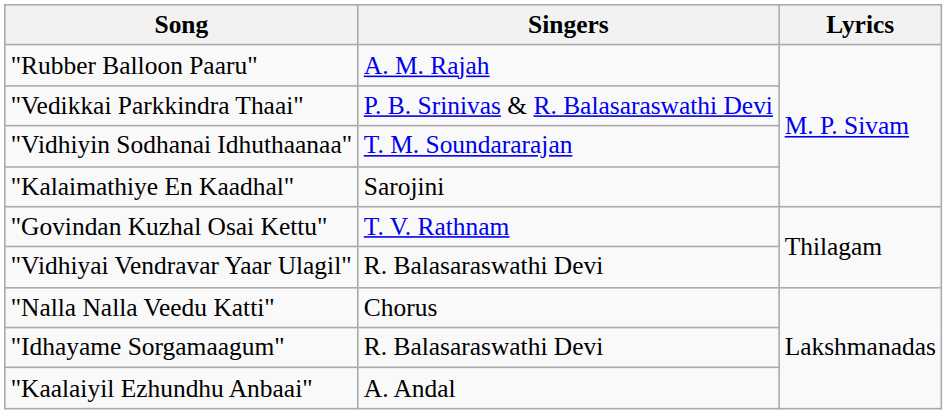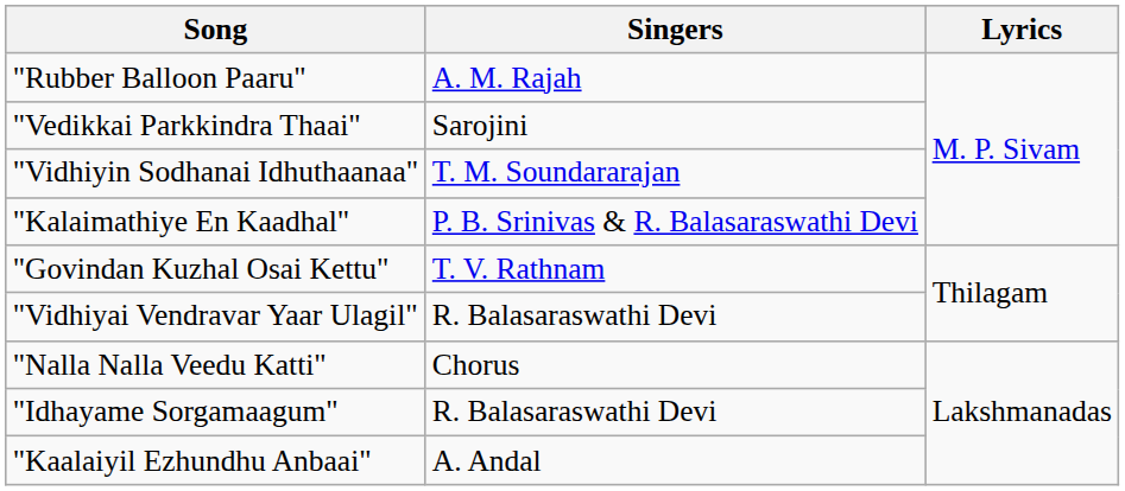"Vedikkai Parkkindra Thaai" | Singers: P. B. Srinivas & R. Balasaraswathi Devi -> Sarojini
"Kalaimathiye En Kaadhal" | Singers: Sarojini -> P. B. Srinivas & R. Balasaraswathi Devi
